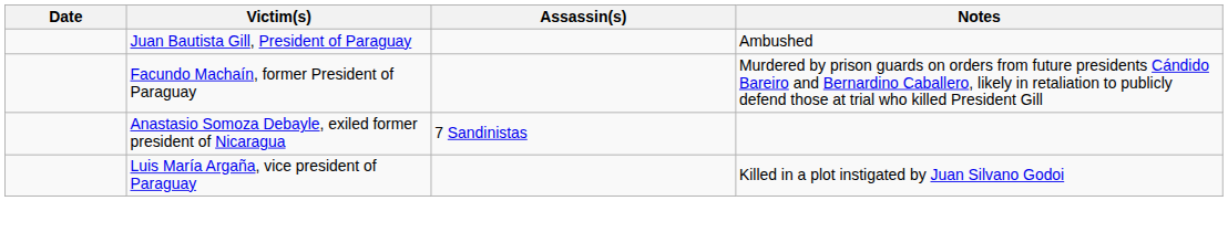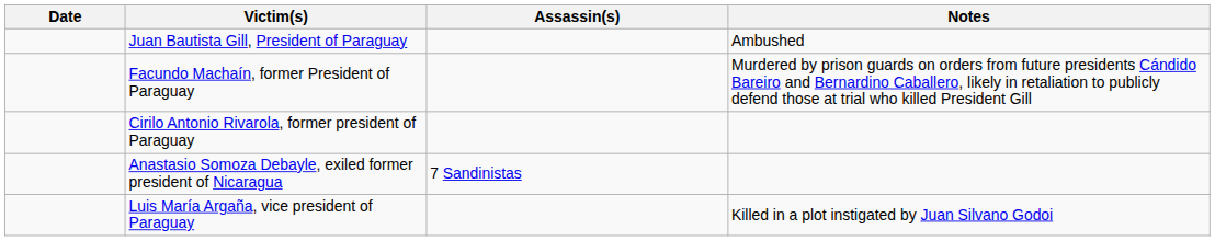+ row: Cirilo Antonio Rivarola, former president of Paraguay
